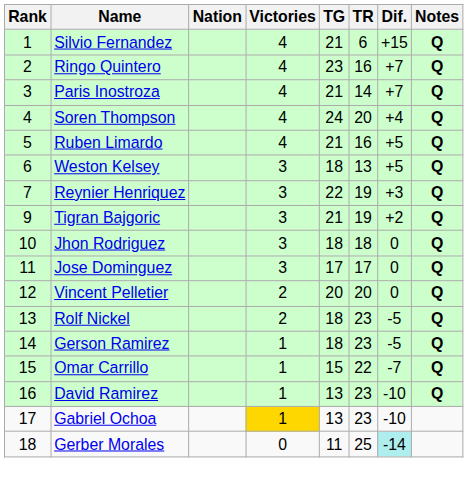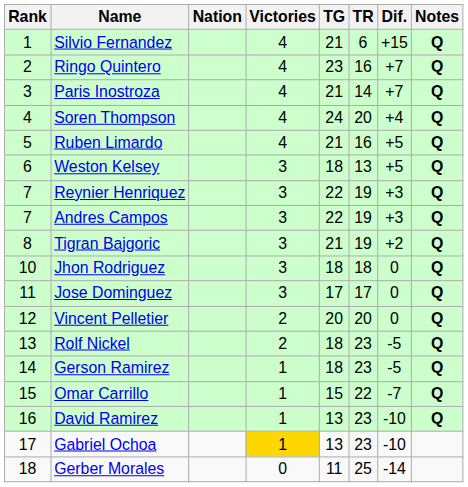+ row: 7 | Andres Campos | 3 | 22 | 19 | +3 | Q
Tigran Bajgoric | Rank: 9 -> 8
Gerber Morales | Dif.: paleturquoise background -> no background
